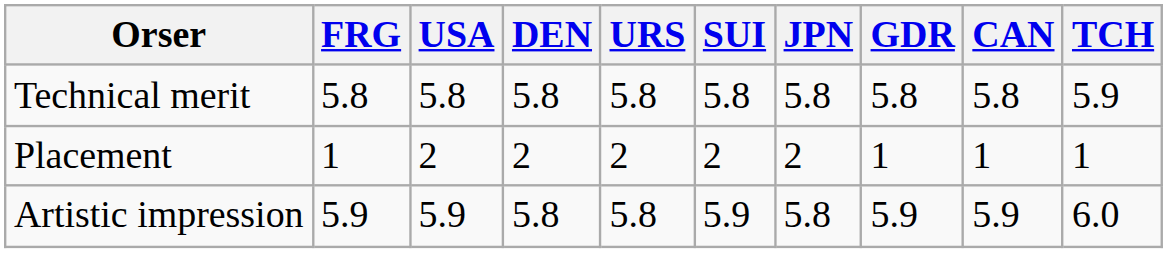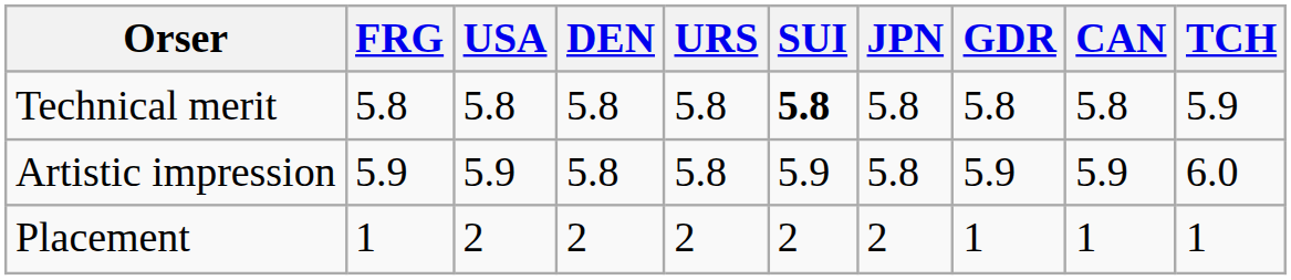Technical merit | SUI: normal -> bold
rows swapped: Artistic impression <-> Placement
